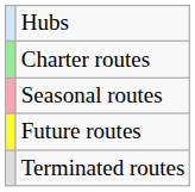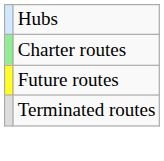- row: Seasonal routes
